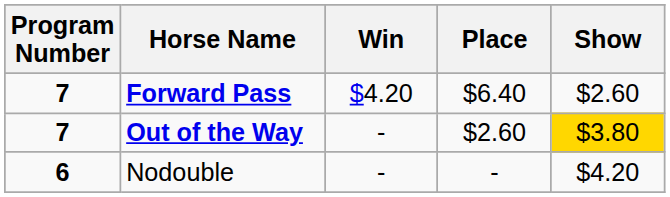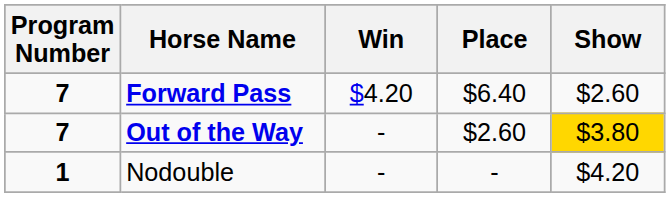Nodouble | Program Number: 6 -> 1
